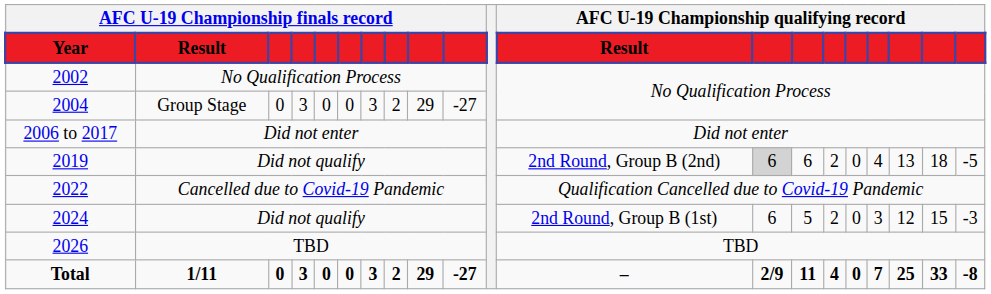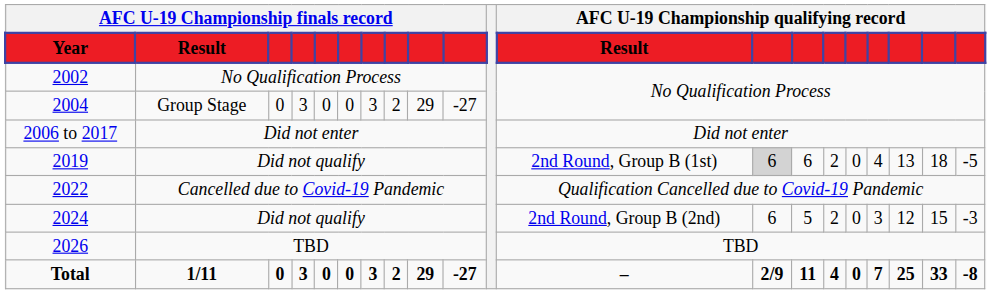2019 | AFC U-19 Championship qualifying record / Result: 2nd Round, Group B (2nd) -> 2nd Round, Group B (1st)
2024 | AFC U-19 Championship qualifying record / Result: 2nd Round, Group B (1st) -> 2nd Round, Group B (2nd)
